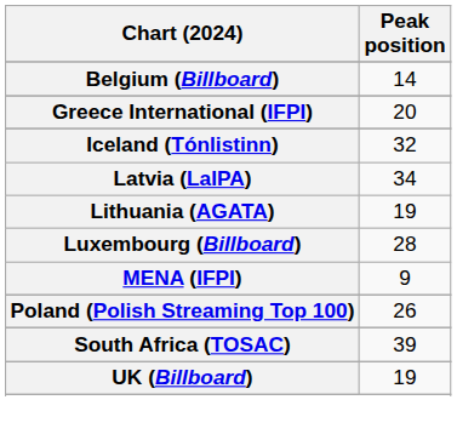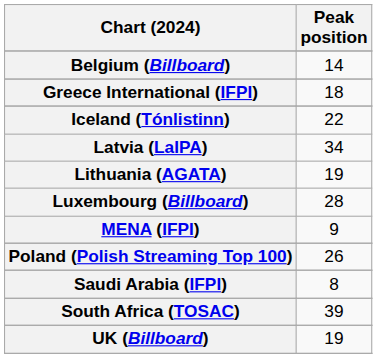Greece International (IFPI) | Peak position: 20 -> 18
Iceland (Tónlistinn) | Peak position: 32 -> 22
+ row: Saudi Arabia (IFPI) | 8
